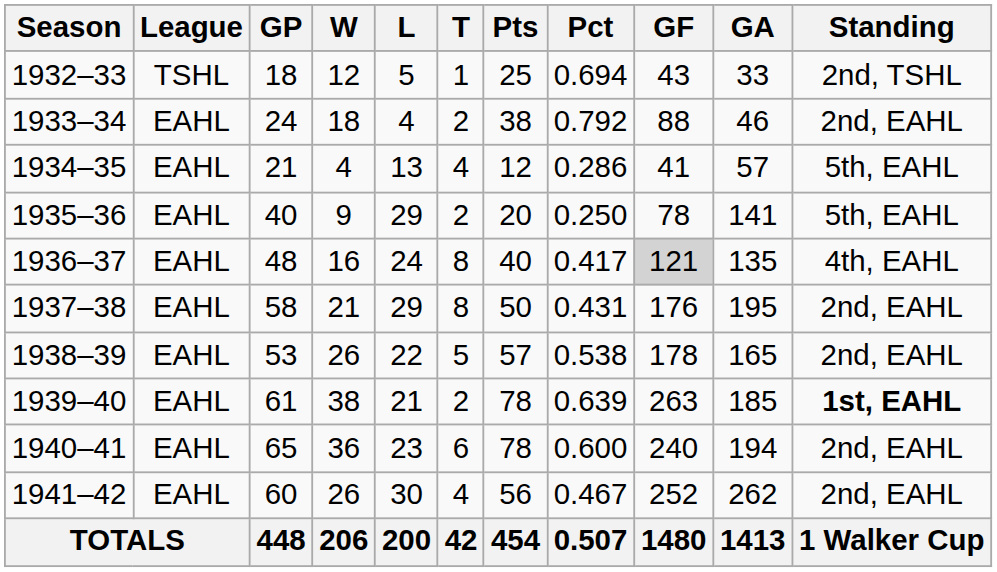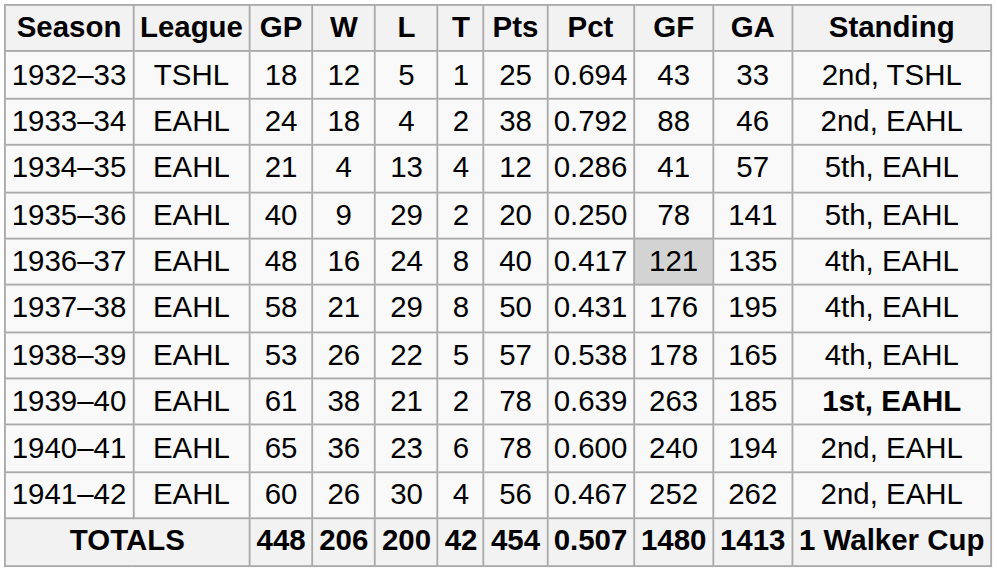1937–38 | Standing: 2nd, EAHL -> 4th, EAHL
1938–39 | Standing: 2nd, EAHL -> 4th, EAHL
